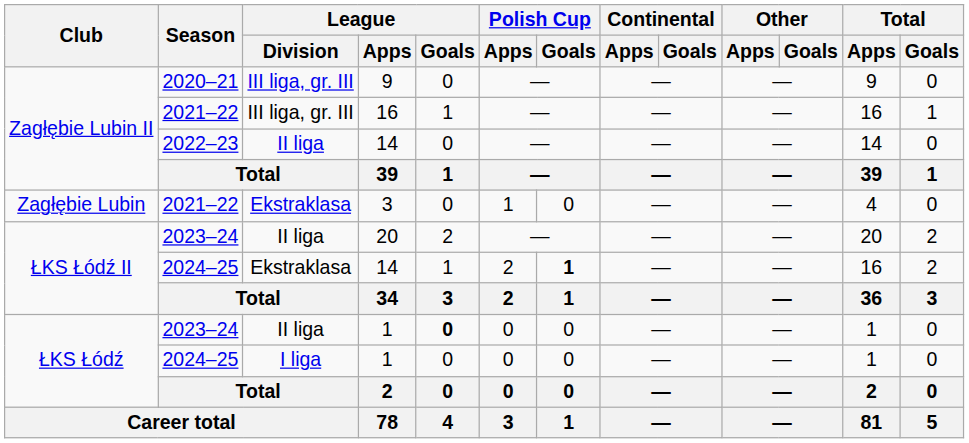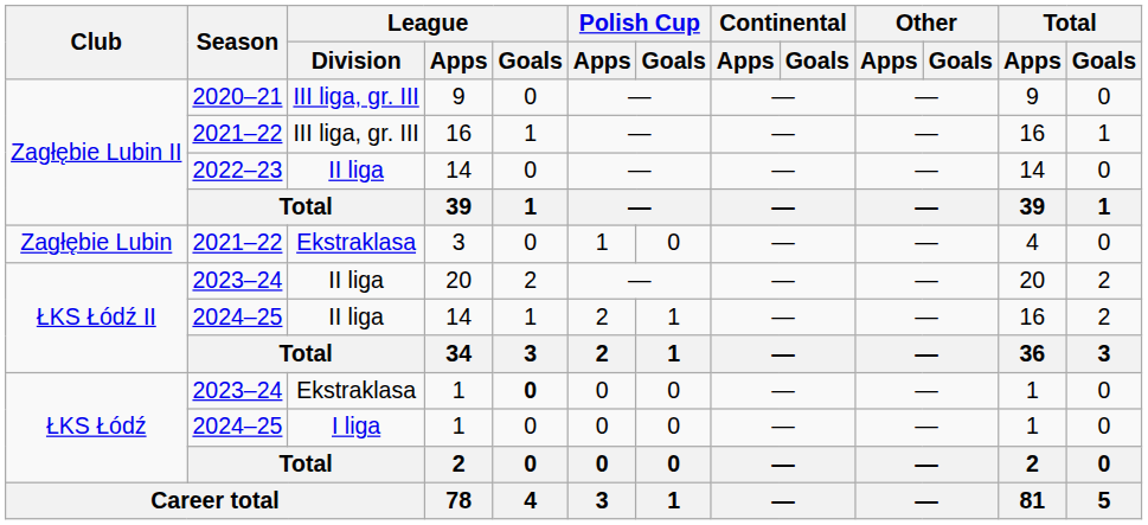2024–25 / 14 | League / Division: Ekstraklasa -> II liga
2024–25 / 14 | Polish Cup / Goals: bold -> normal
2023–24 / 1 | League / Division: II liga -> Ekstraklasa
